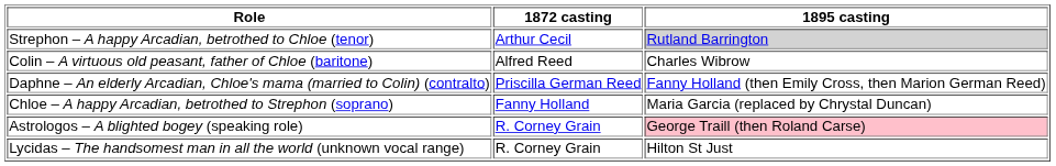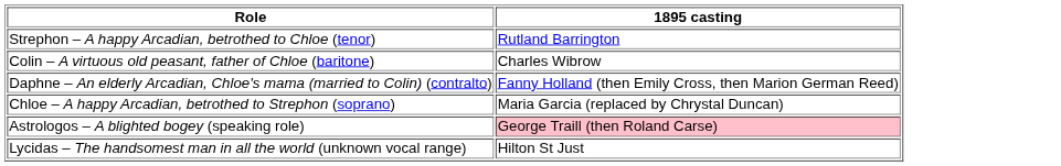- column: 1872 casting | Arthur Cecil | Alfred Reed | Priscilla German Reed | Fanny Holland | R. Corney Grain | R. Corney Grain
Strephon – A happy Arcadian, betrothed to Chloe (tenor) | 1895 casting: lightgrey background -> no background
